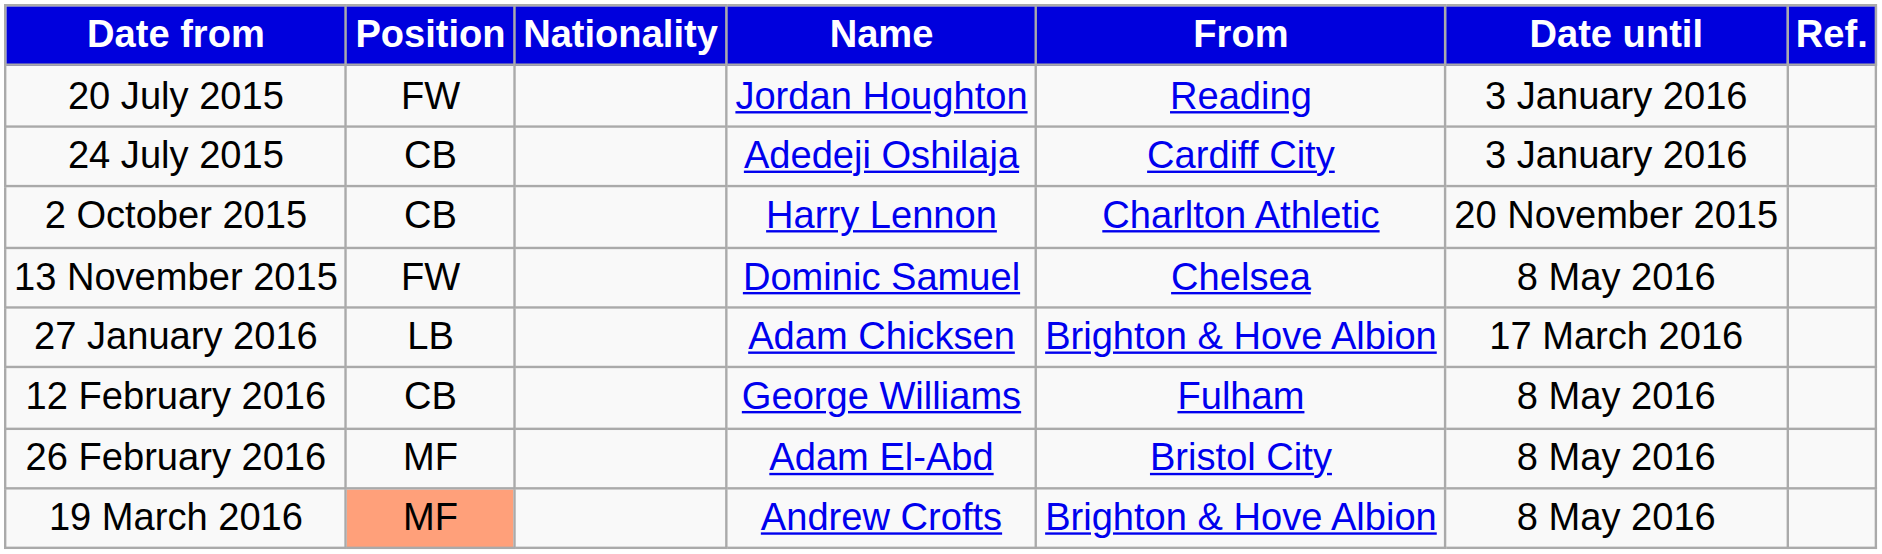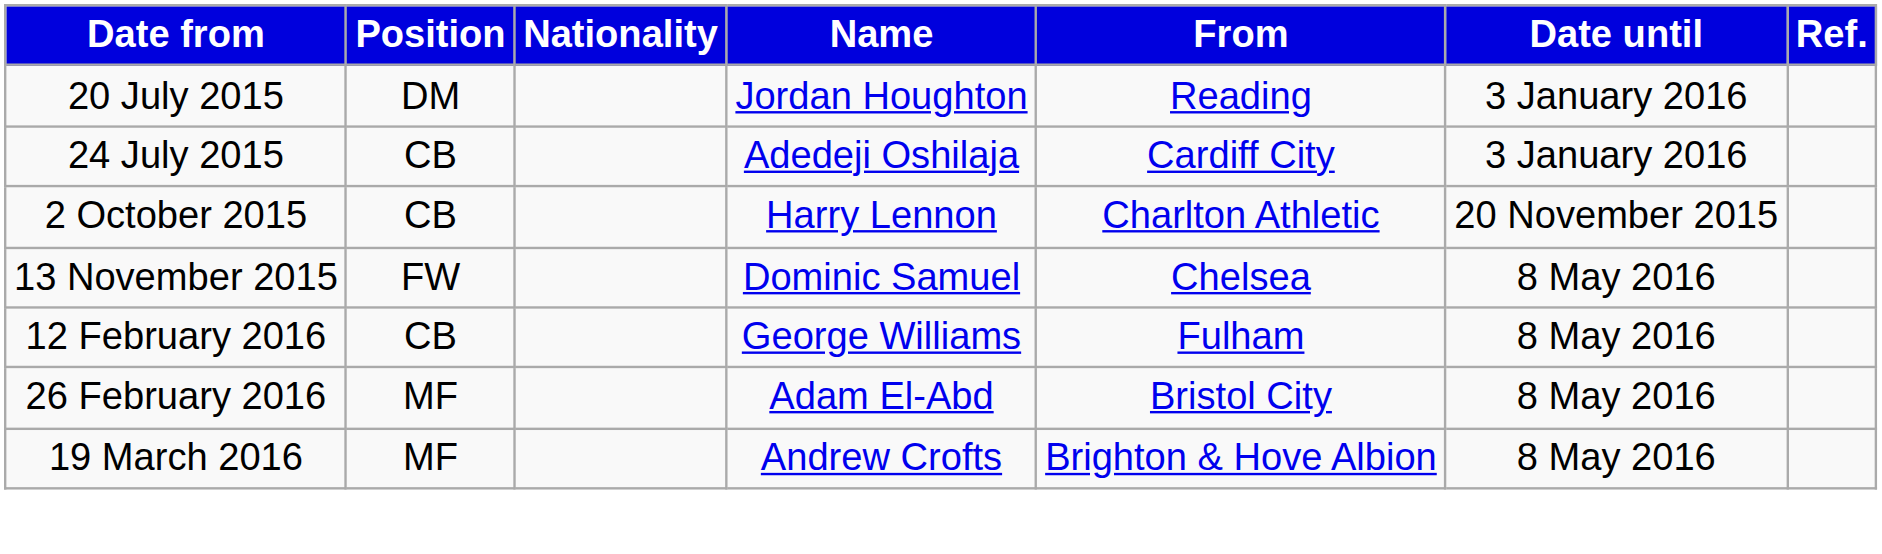20 July 2015 | Position: FW -> DM
- row: 27 January 2016 | LB | Adam Chicksen | Brighton & Hove Albion | 17 March 2016
19 March 2016 | Position: lightsalmon background -> no background
